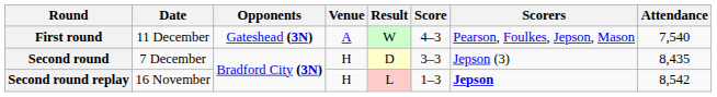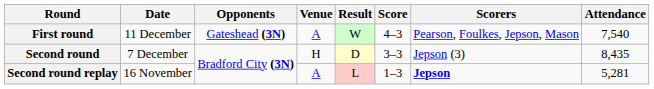Second round replay | Venue: H -> A
Second round replay | Attendance: 8,542 -> 5,281
